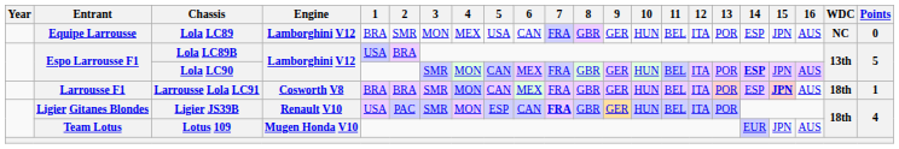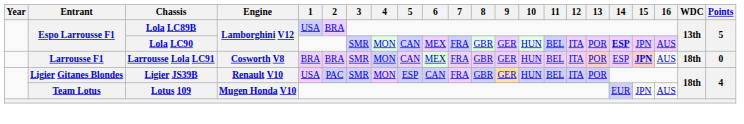- row: Equipe Larrousse | Lola LC89 | Lamborghini V12 | BRA | SMR | MON | MEX | USA | CAN | FRA | GBR | GER | HUN | BEL | ITA | POR | ESP | JPN | AUS | NC | 0
Larrousse Lola LC91 | Points: 1 -> 0
Ligier JS39B | 7: bold -> normal
